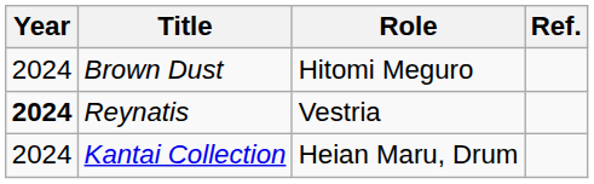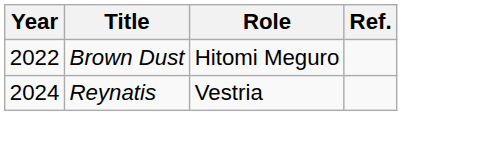Brown Dust | Year: 2024 -> 2022
Reynatis | Year: bold -> normal
- row: 2024 | Kantai Collection | Heian Maru, Drum
